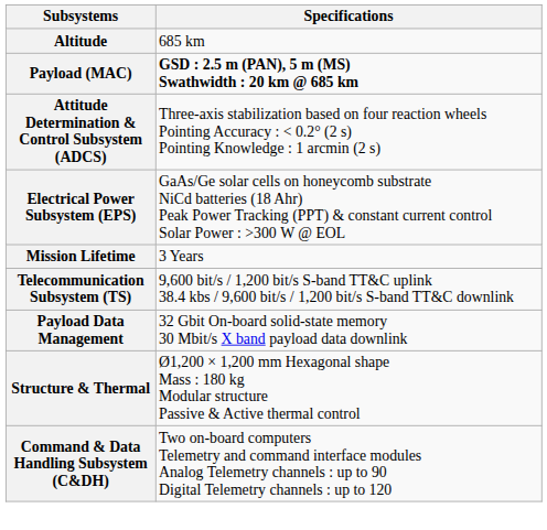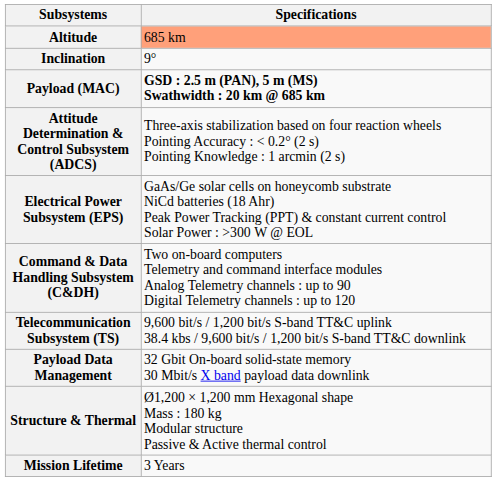Altitude | Specifications: no background -> lightsalmon background
+ row: Inclination | 9°
rows swapped: Command & Data Handling Subsystem (C&DH) <-> Mission Lifetime
